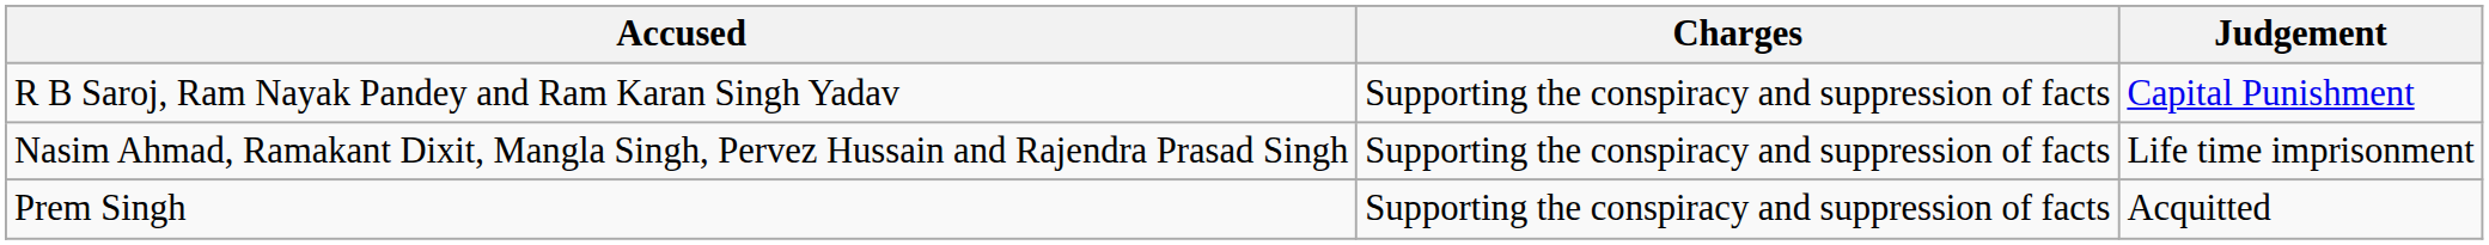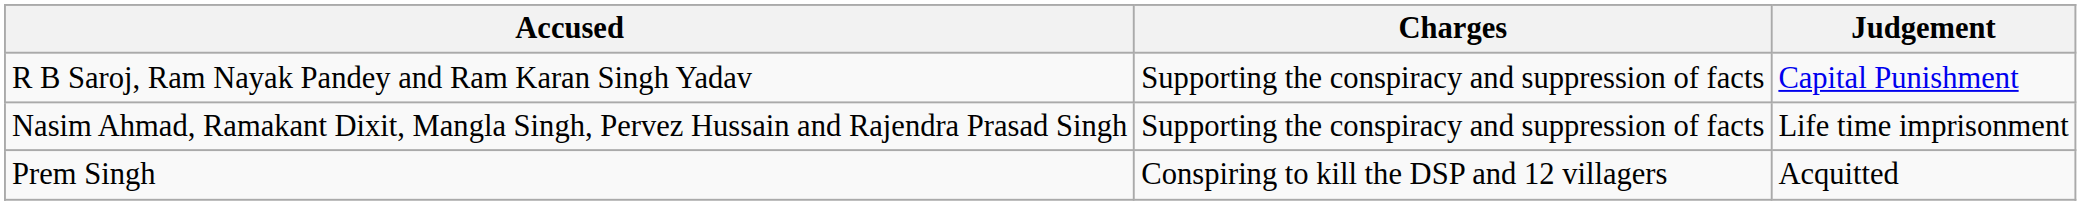Prem Singh | Charges: Supporting the conspiracy and suppression of facts -> Conspiring to kill the DSP and 12 villagers
